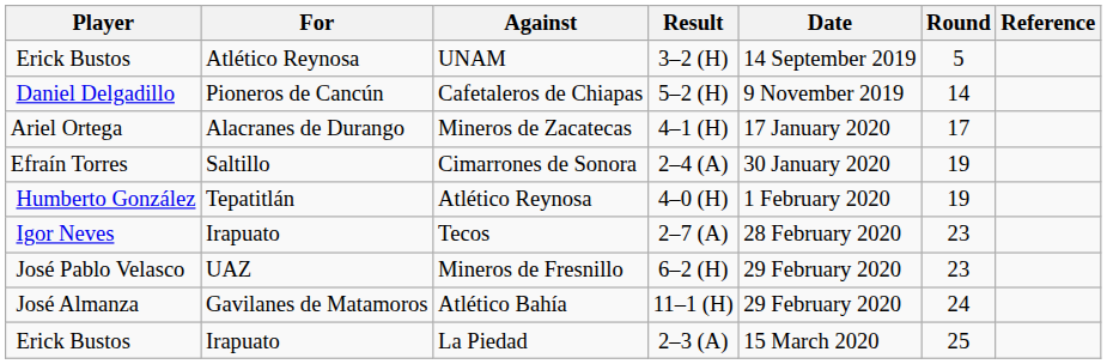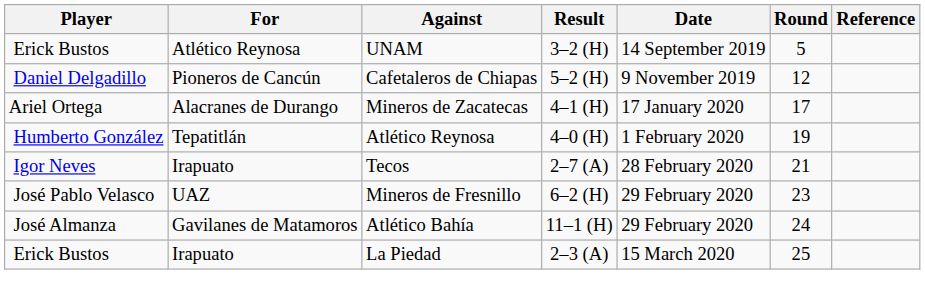Cafetaleros de Chiapas | Round: 14 -> 12
- row: Efraín Torres | Saltillo | Cimarrones de Sonora | 2–4 (A) | 30 January 2020 | 19
Tecos | Round: 23 -> 21
